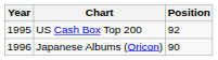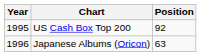Japanese Albums (Oricon) | Position: 90 -> 63
